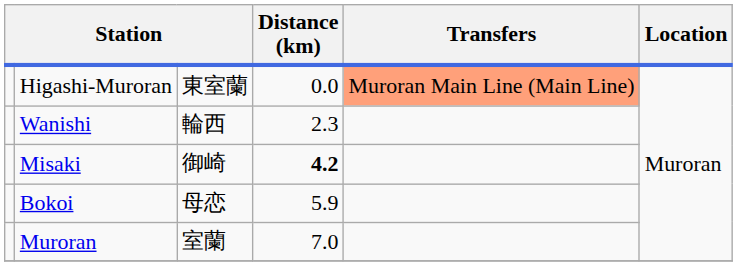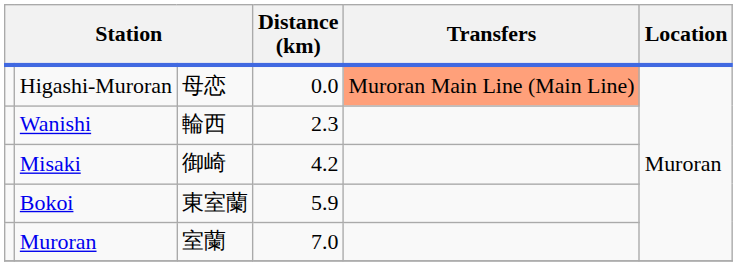Higashi-Muroran | column 3: 東室蘭 -> 母恋
Misaki | Distance (km): bold -> normal
Bokoi | column 3: 母恋 -> 東室蘭
